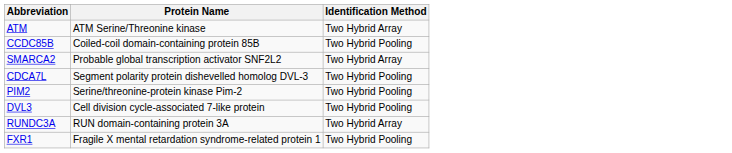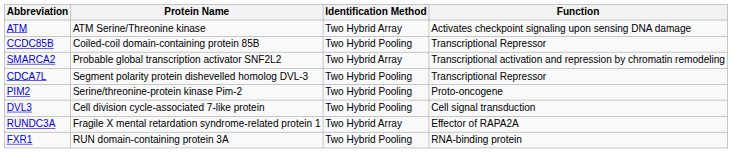+ column: Function | Activates checkpoint signaling upon sensing DNA damage | Transcriptional Repressor | Transcriptional activation and repression by chromatin remodeling | Transcriptional Repressor | Proto-oncogene | Cell signal transduction | Effector of RAPA2A | RNA-binding protein
RUNDC3A | Protein Name: RUN domain-containing protein 3A -> Fragile X mental retardation syndrome-related protein 1
FXR1 | Protein Name: Fragile X mental retardation syndrome-related protein 1 -> RUN domain-containing protein 3A
